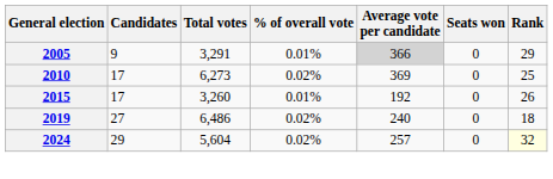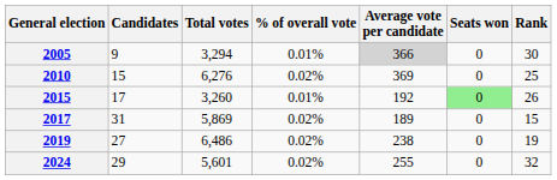2005 | Total votes: 3,291 -> 3,294
2005 | Rank: 29 -> 30
2010 | Candidates: 17 -> 15
2010 | Total votes: 6,273 -> 6,276
2015 | Seats won: no background -> lightgreen background
+ row: 2017 | 31 | 5,869 | 0.02% | 189 | 0 | 15
2019 | Average vote per candidate: 240 -> 238
2019 | Rank: 18 -> 19
2024 | Total votes: 5,604 -> 5,601
2024 | Average vote per candidate: 257 -> 255
2024 | Rank: lightyellow background -> no background
